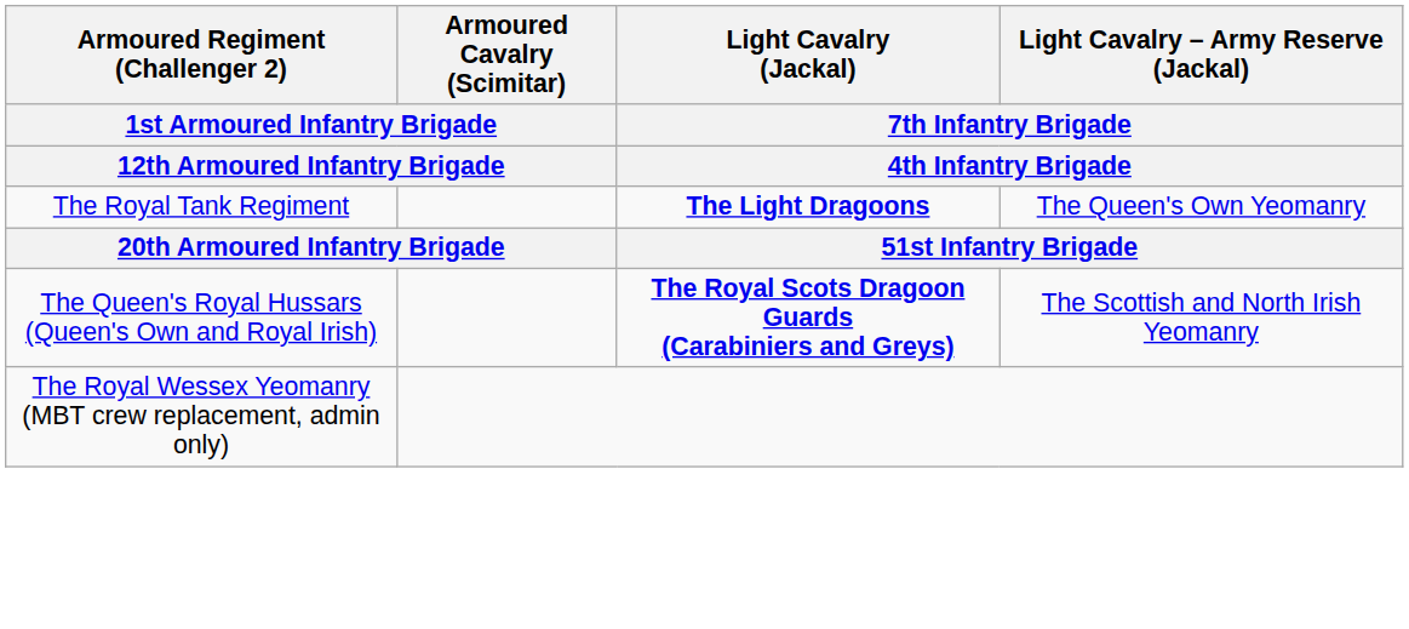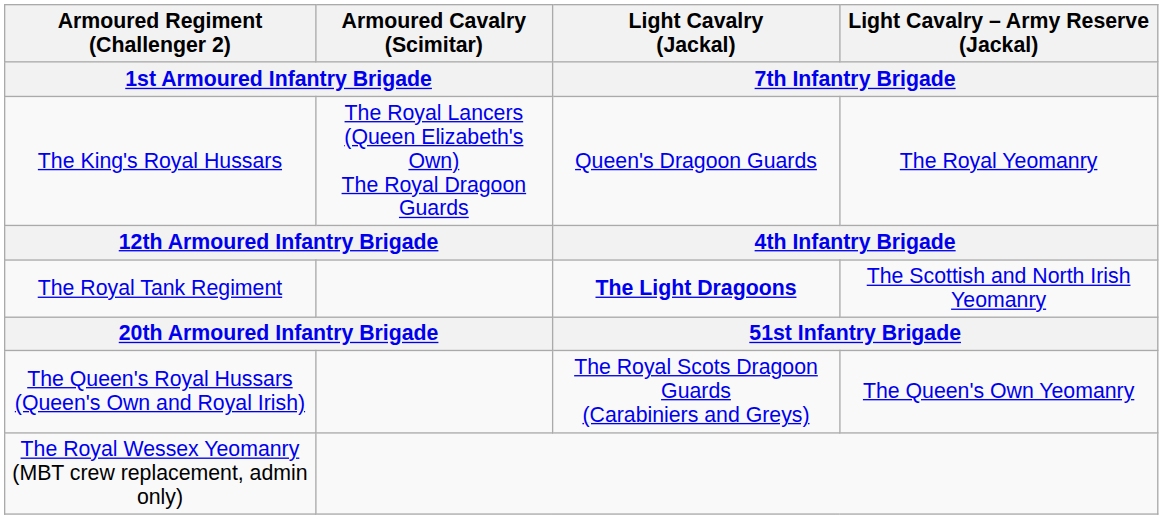+ row: The King's Royal Hussars | The Royal Lancers (Queen Elizabeth's Own) The Royal Dragoon Guards | Queen's Dragoon Guards | The Royal Yeomanry
The Royal Tank Regiment | Light Cavalry – Army Reserve (Jackal) / 7th Infantry Brigade: The Queen's Own Yeomanry -> The Scottish and North Irish Yeomanry
The Queen's Royal Hussars (Queen's Own and Royal Irish) | Light Cavalry (Jackal) / 7th Infantry Brigade: bold -> normal
The Queen's Royal Hussars (Queen's Own and Royal Irish) | Light Cavalry – Army Reserve (Jackal) / 7th Infantry Brigade: The Scottish and North Irish Yeomanry -> The Queen's Own Yeomanry
